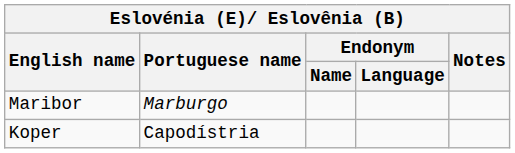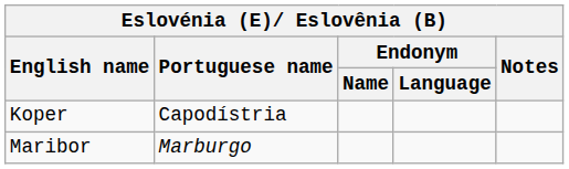rows swapped: Koper <-> Maribor
